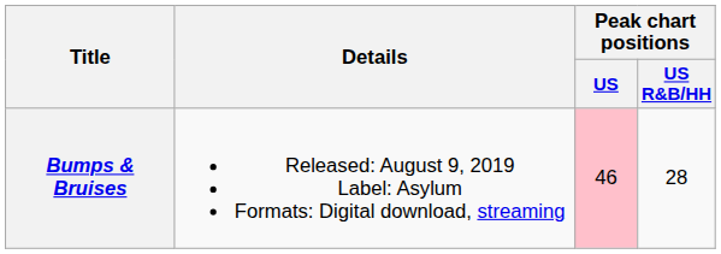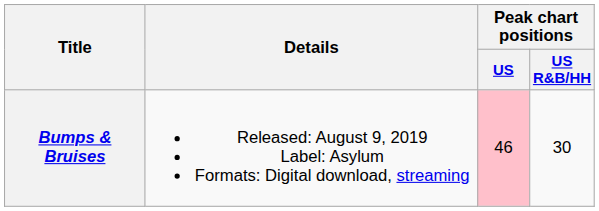Bumps & Bruises | Peak chart positions / US R&B/HH: 28 -> 30
